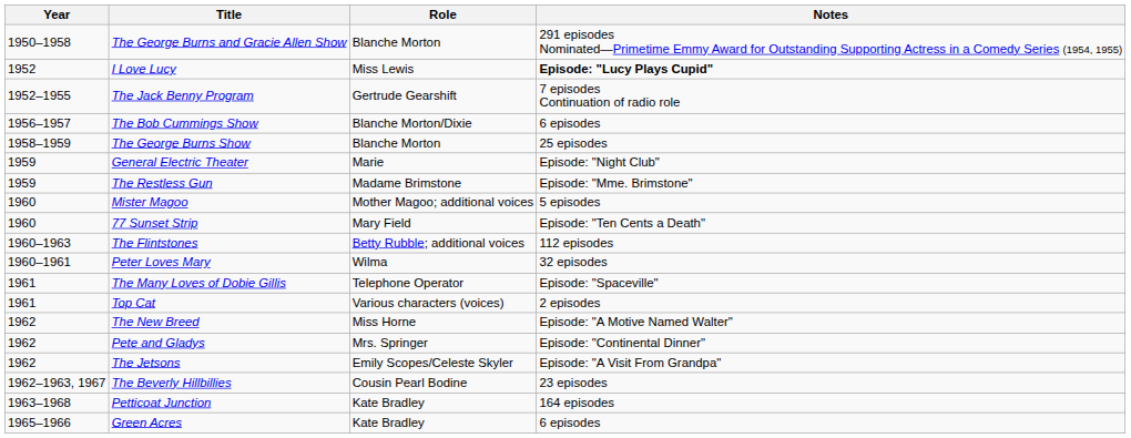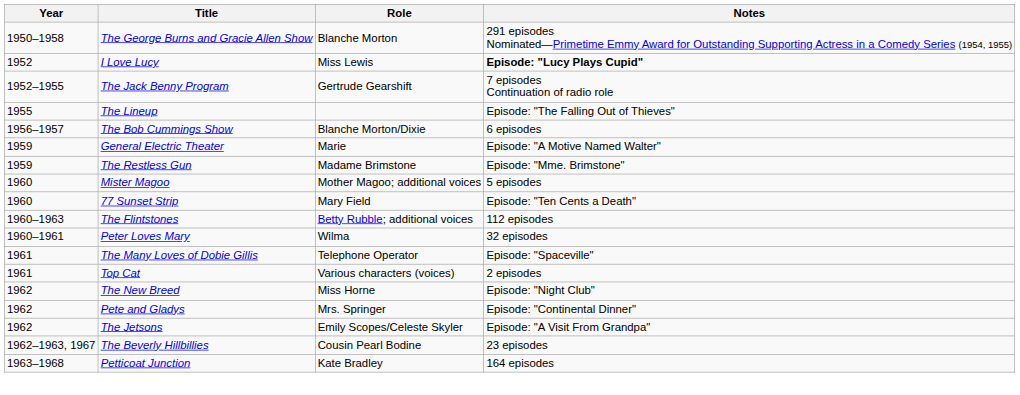+ row: 1955 | The Lineup | Episode: "The Falling Out of Thieves"
- row: 1958–1959 | The George Burns Show | Blanche Morton | 25 episodes
General Electric Theater | Notes: Episode: "Night Club" -> Episode: "A Motive Named Walter"
The New Breed | Notes: Episode: "A Motive Named Walter" -> Episode: "Night Club"
- row: 1965–1966 | Green Acres | Kate Bradley | 6 episodes
